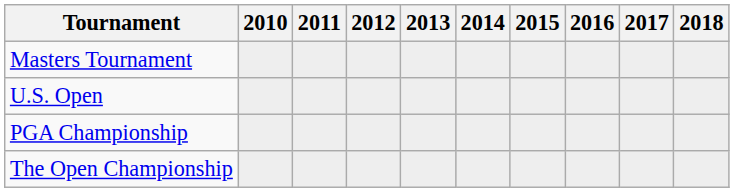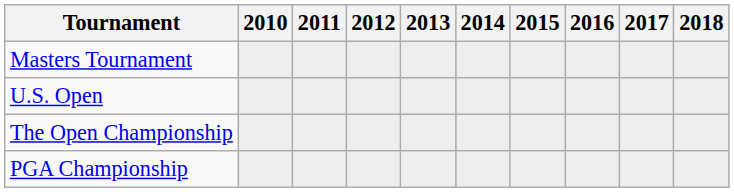rows swapped: The Open Championship <-> PGA Championship
